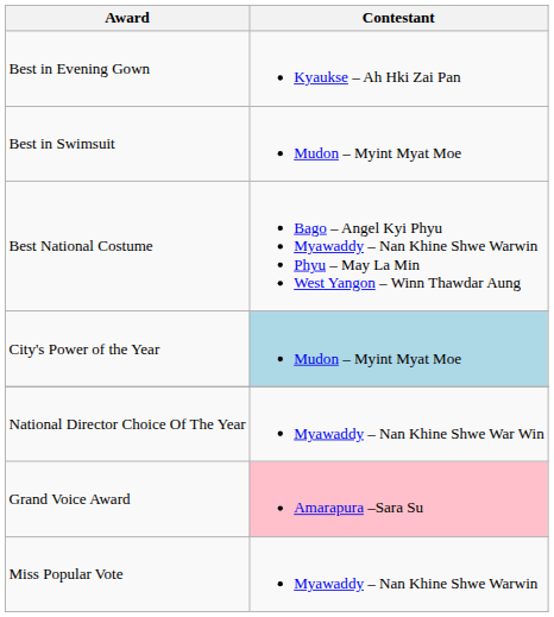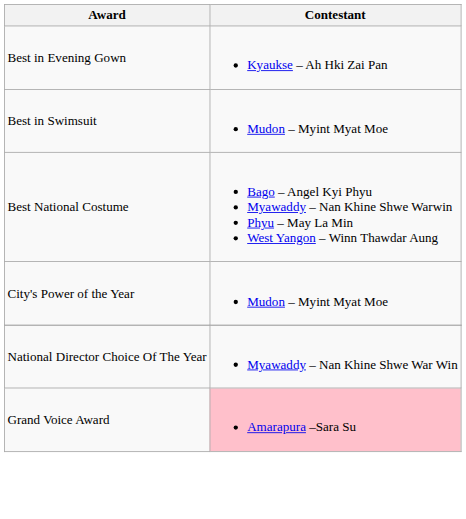City's Power of the Year | Contestant: lightblue background -> no background
- row: Miss Popular Vote | Myawaddy – Nan Khine Shwe Warwin
